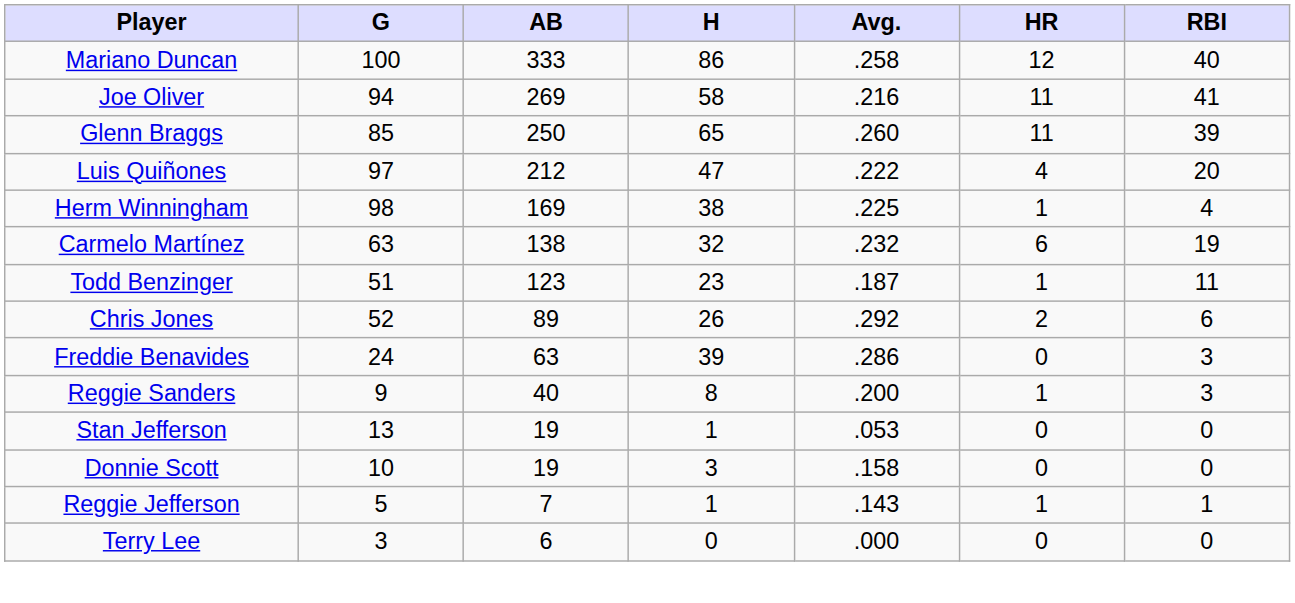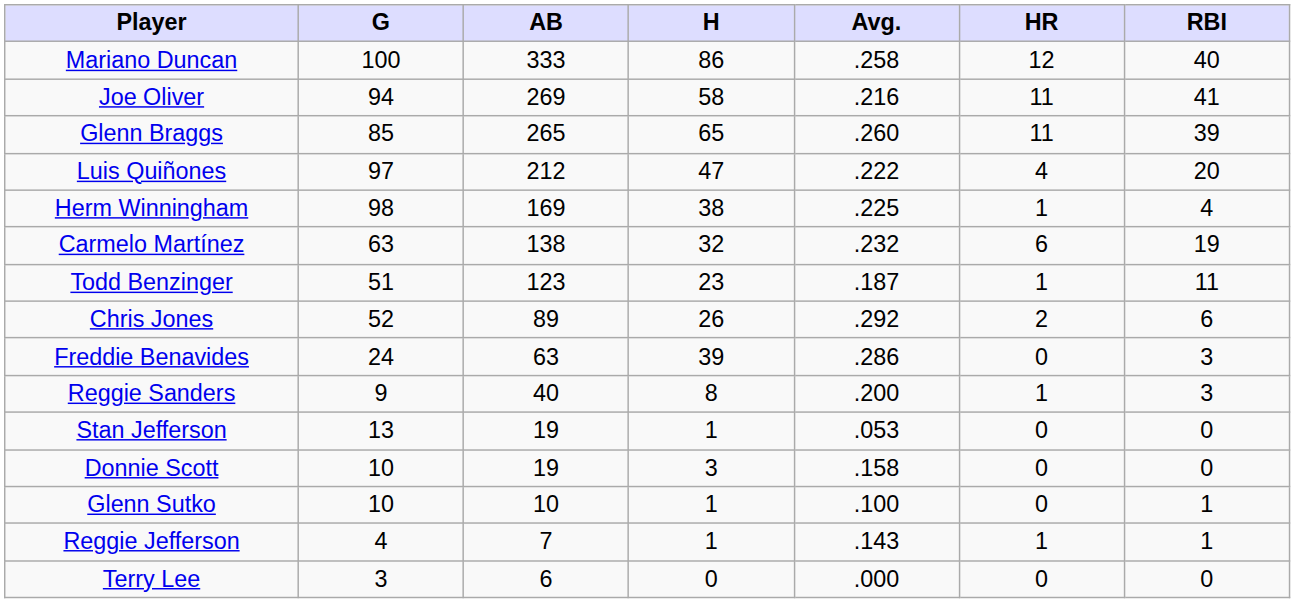Glenn Braggs | AB: 250 -> 265
+ row: Glenn Sutko | 10 | 10 | 1 | .100 | 0 | 1
Reggie Jefferson | G: 5 -> 4
